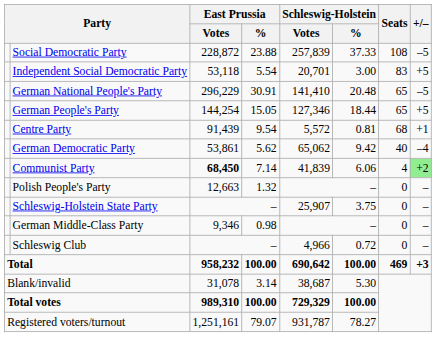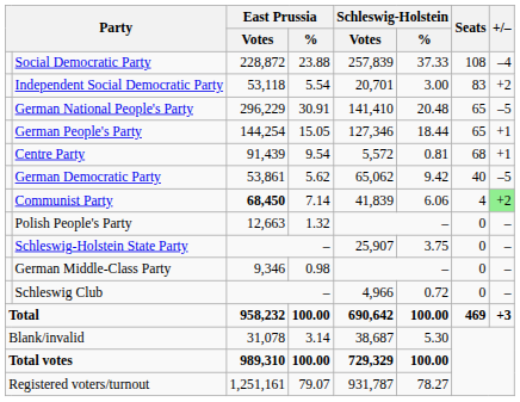Social Democratic Party | +/–: –5 -> –4
Independent Social Democratic Party | +/–: +5 -> +2
German People's Party | +/–: +5 -> +1
German Democratic Party | +/–: –4 -> –5
